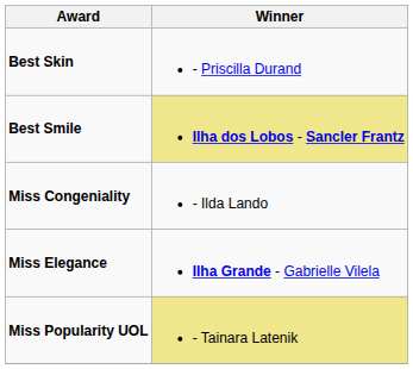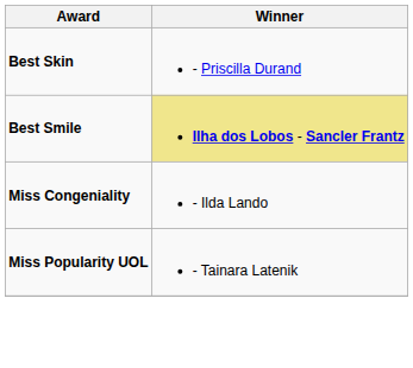- row: Miss Elegance | Ilha Grande - Gabrielle Vilela
Miss Popularity UOL | Winner: khaki background -> no background
